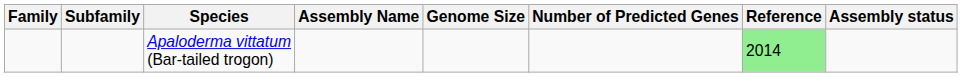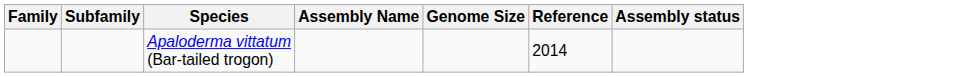- column: Number of Predicted Genes
Apaloderma vittatum (Bar-tailed trogon) | Reference: lightgreen background -> no background
